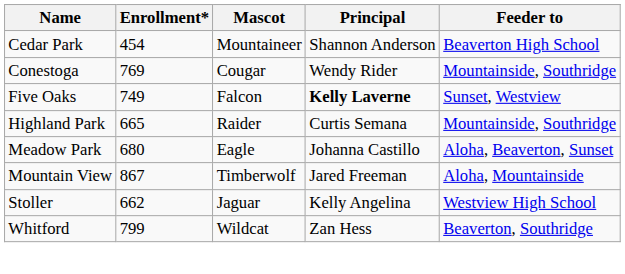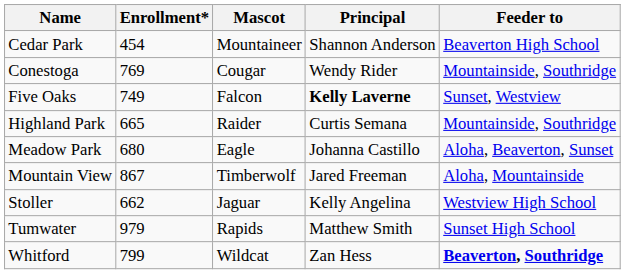+ row: Tumwater | 979 | Rapids | Matthew Smith | Sunset High School
Whitford | Feeder to: normal -> bold
